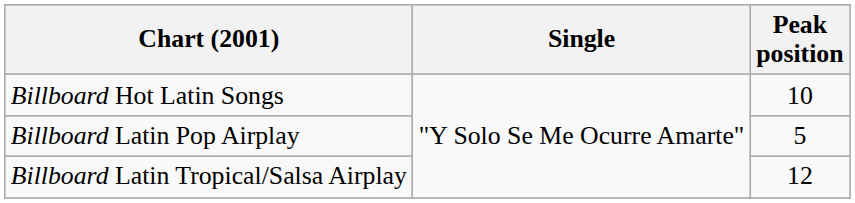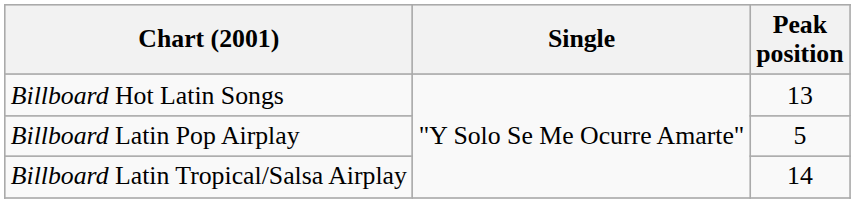Billboard Hot Latin Songs | Peak position: 10 -> 13
Billboard Latin Tropical/Salsa Airplay | Peak position: 12 -> 14
